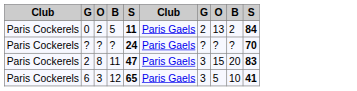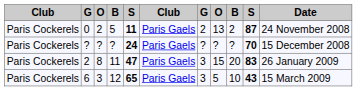+ column: Date | 24 November 2008 | 15 December 2008 | 26 January 2009 | 15 March 2009
0 | column 10: 84 -> 87
6 | column 10: 41 -> 43
